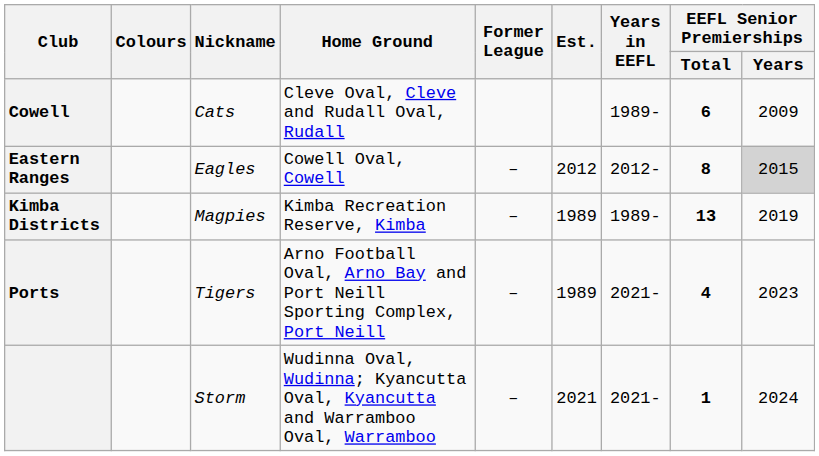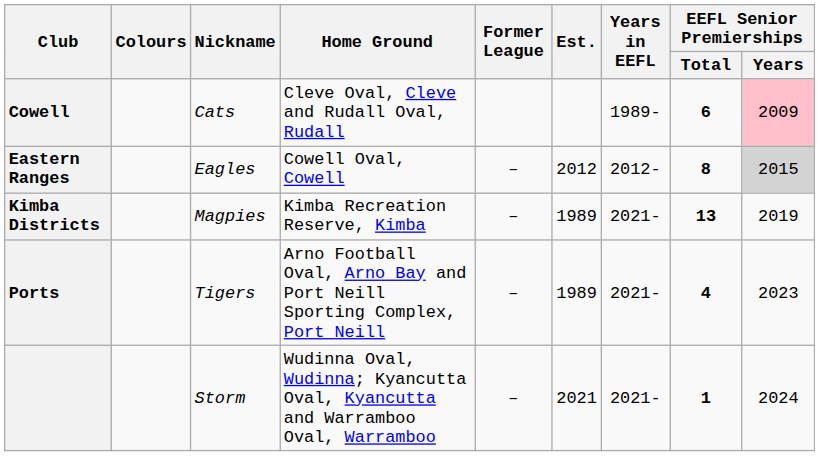Cowell | EEFL Senior Premierships / Years: no background -> pink background
Kimba Districts | Years in EEFL: 1989- -> 2021-
